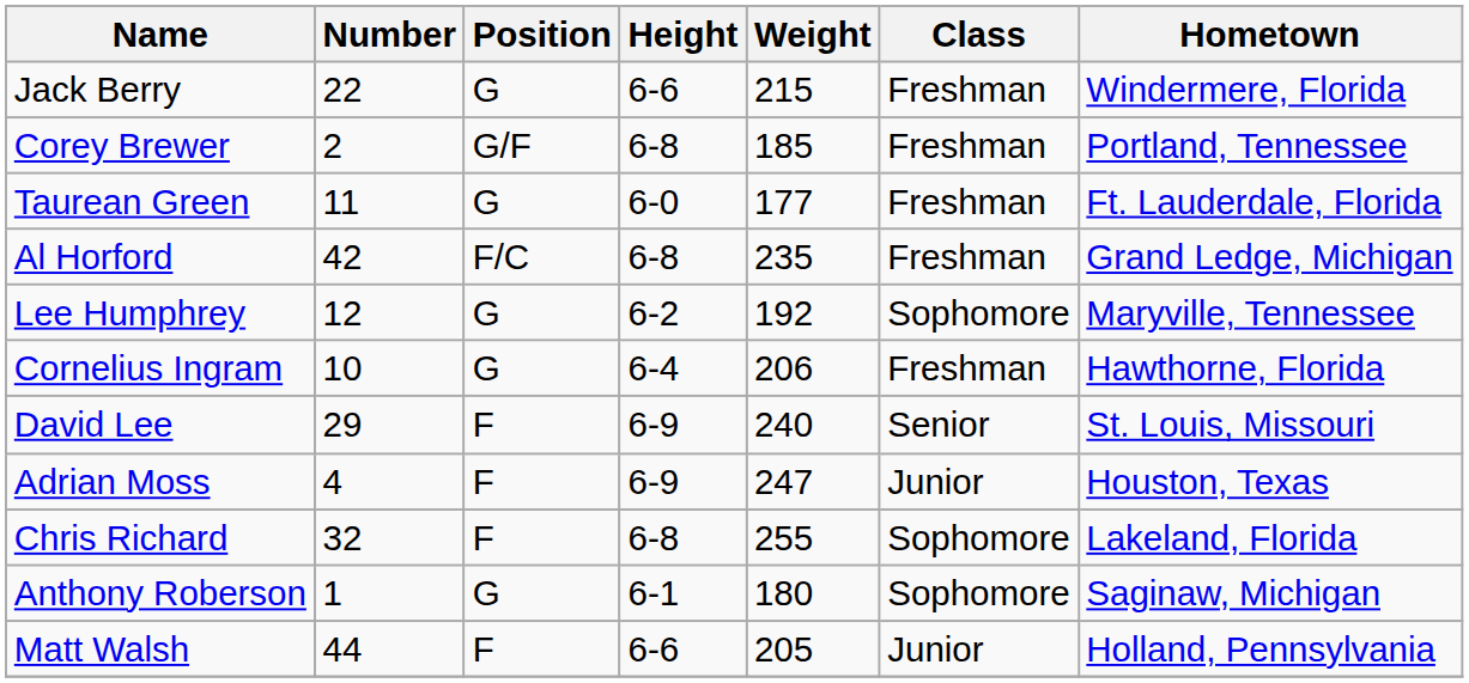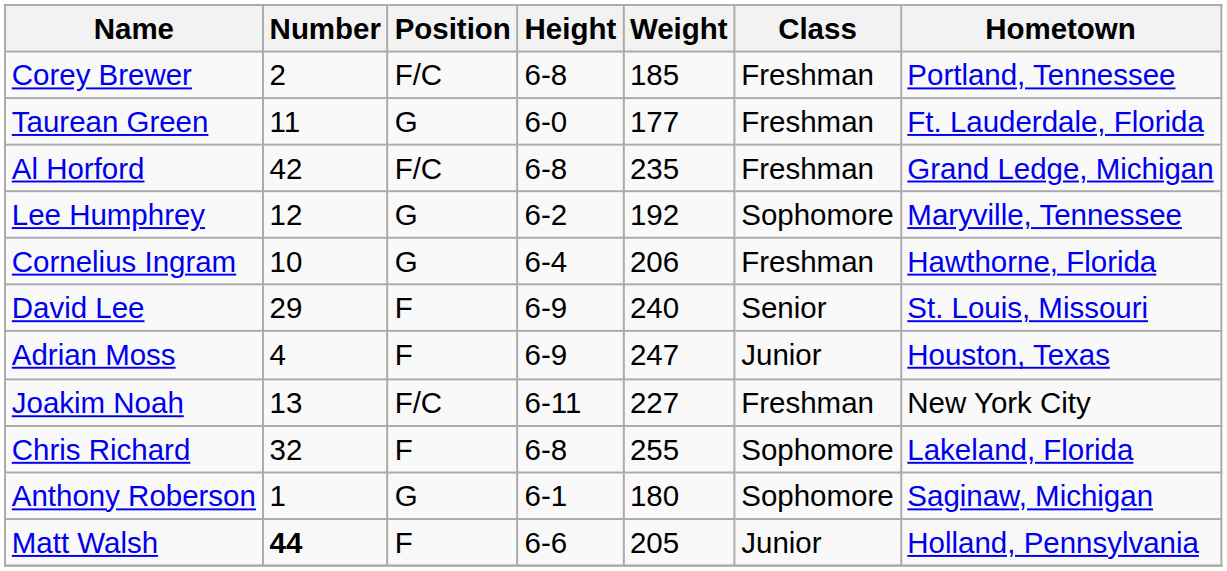- row: Jack Berry | 22 | G | 6-6 | 215 | Freshman | Windermere, Florida
Corey Brewer | Position: G/F -> F/C
+ row: Joakim Noah | 13 | F/C | 6-11 | 227 | Freshman | New York City
Matt Walsh | Number: normal -> bold
